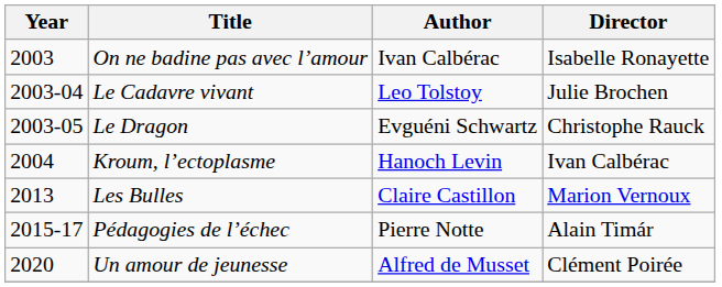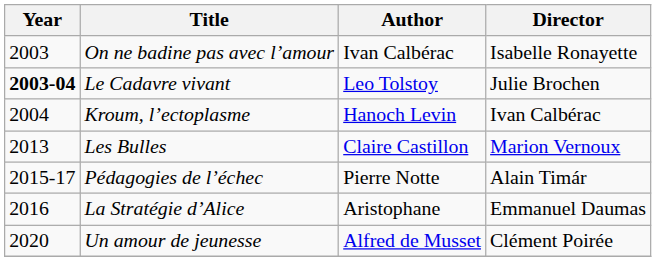Le Cadavre vivant | Year: normal -> bold
- row: 2003-05 | Le Dragon | Evguéni Schwartz | Christophe Rauck
+ row: 2016 | La Stratégie d’Alice | Aristophane | Emmanuel Daumas
